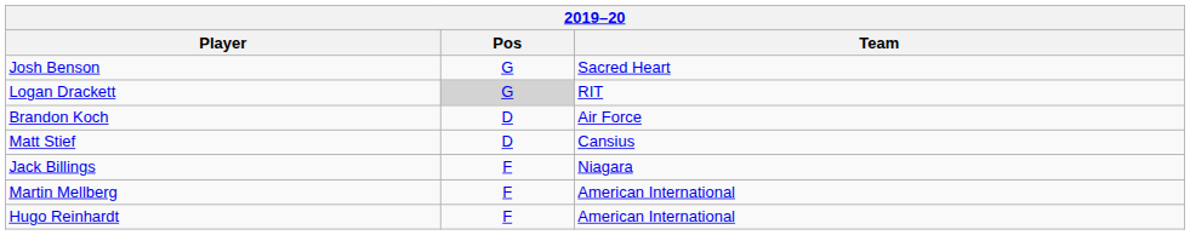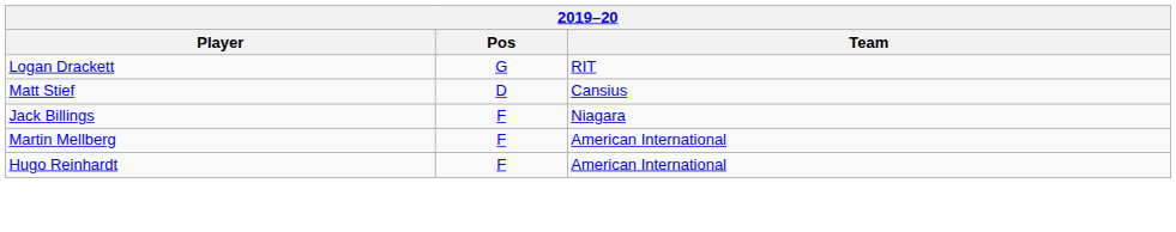- row: Josh Benson | G | Sacred Heart
Logan Drackett | Pos: lightgrey background -> no background
- row: Brandon Koch | D | Air Force
